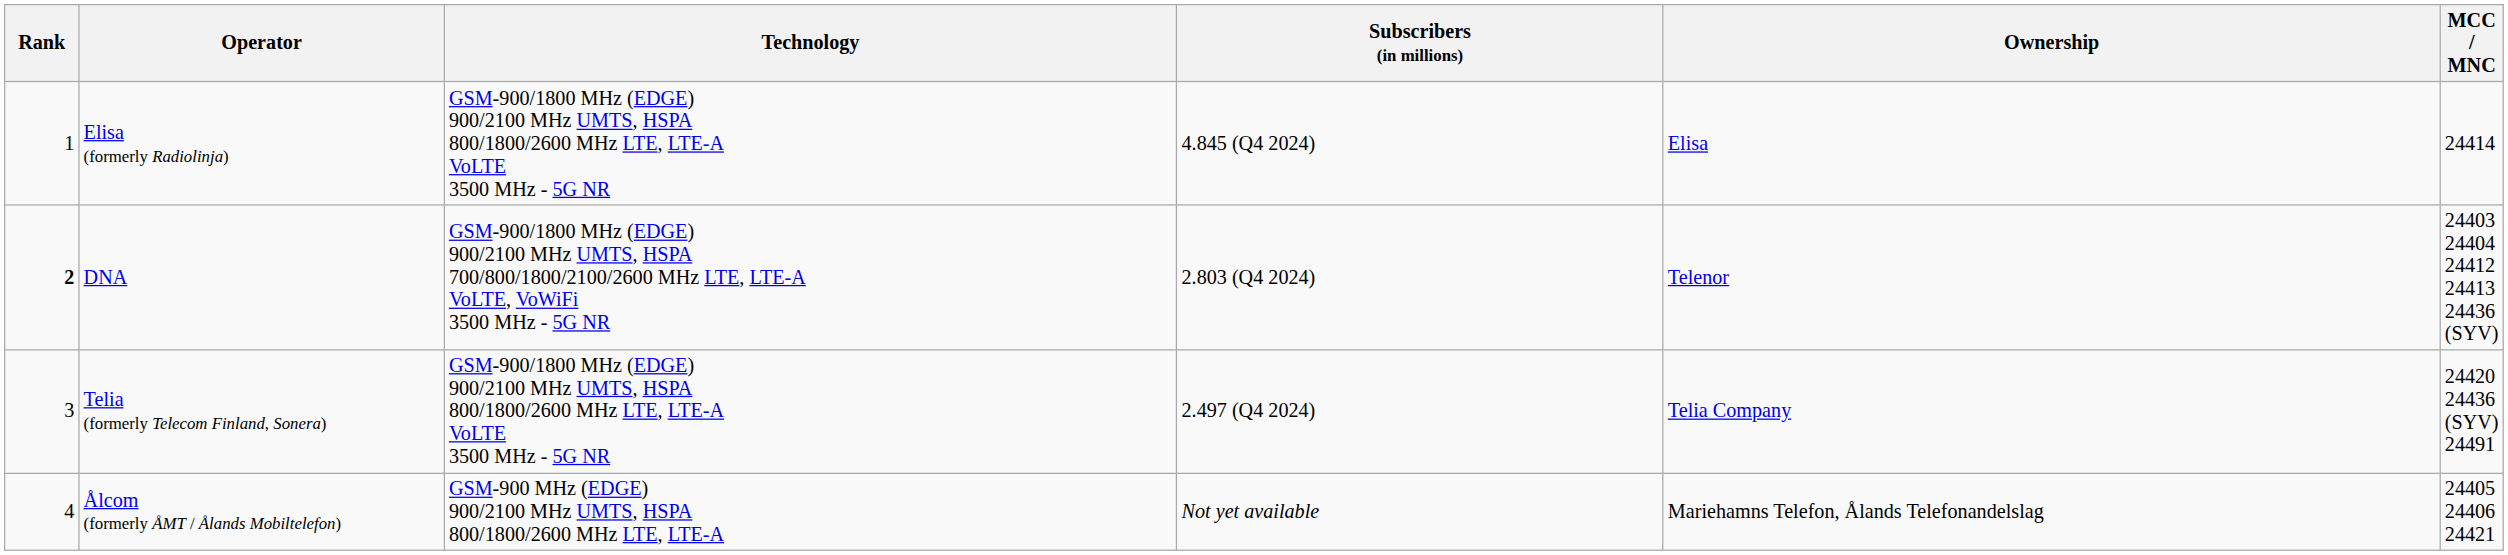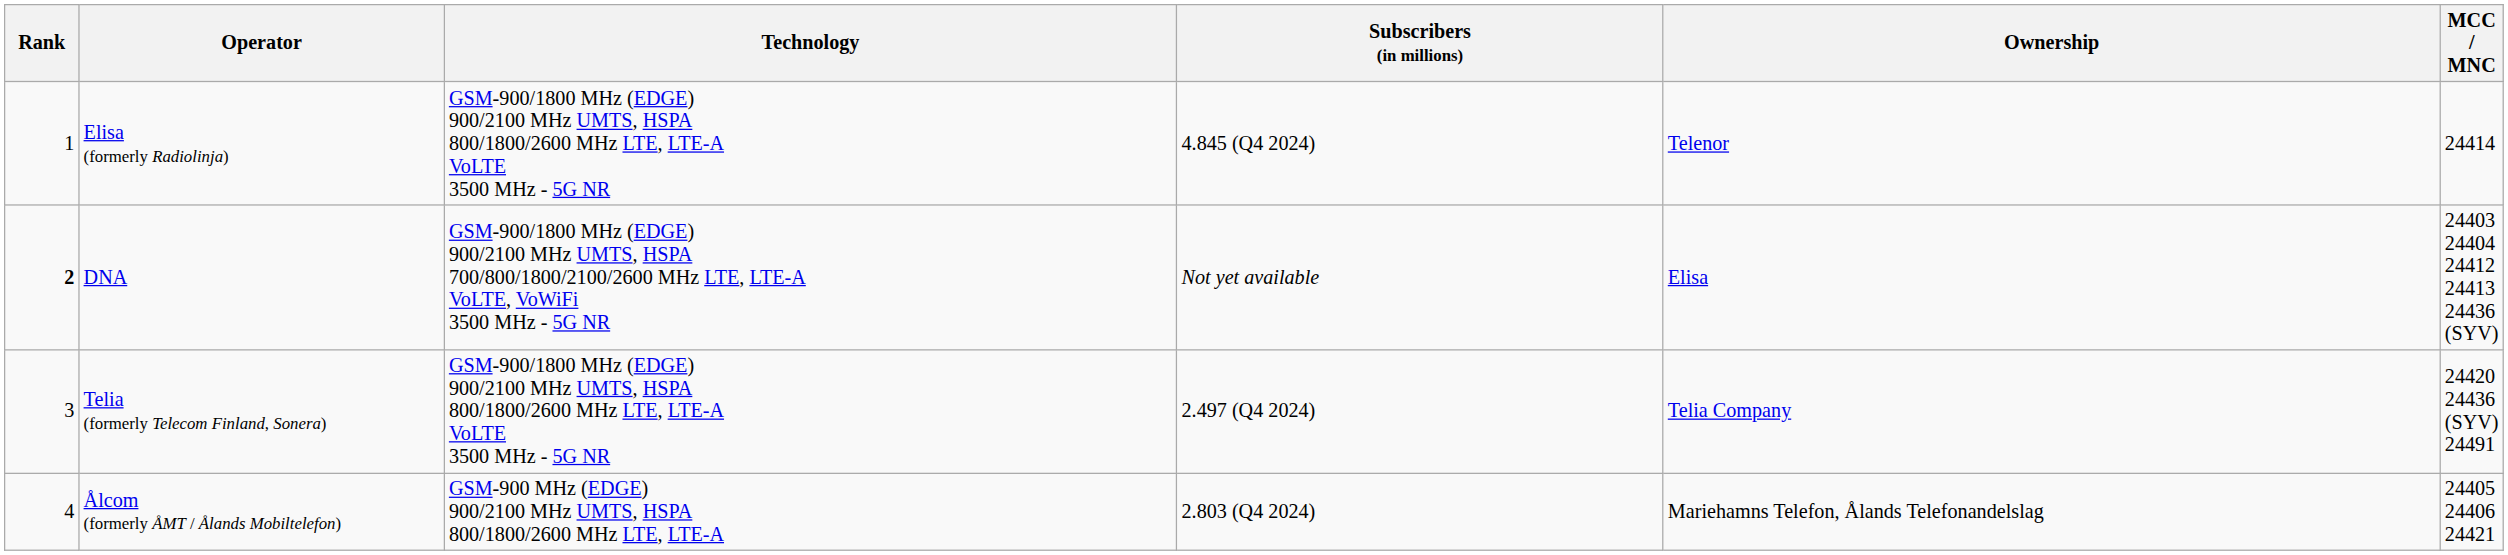Elisa (formerly Radiolinja) | Ownership: Elisa -> Telenor
DNA | Subscribers (in millions): 2.803 (Q4 2024) -> Not yet available
DNA | Ownership: Telenor -> Elisa
Ålcom (formerly ÅMT / Ålands Mobiltelefon) | Subscribers (in millions): Not yet available -> 2.803 (Q4 2024)
